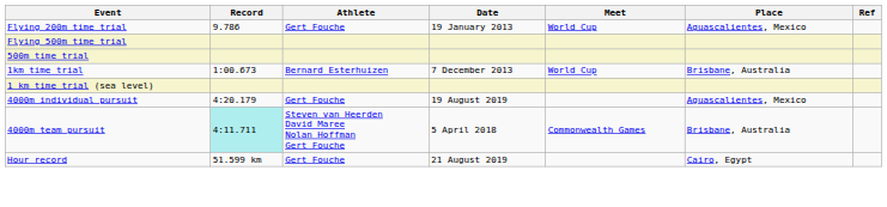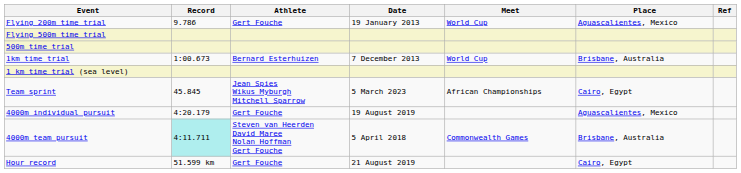+ row: Team sprint | 45.845 | Jean Spies Wikus Myburgh Mitchell Sparrow | 5 March 2023 | African Championships | Cairo, Egypt
